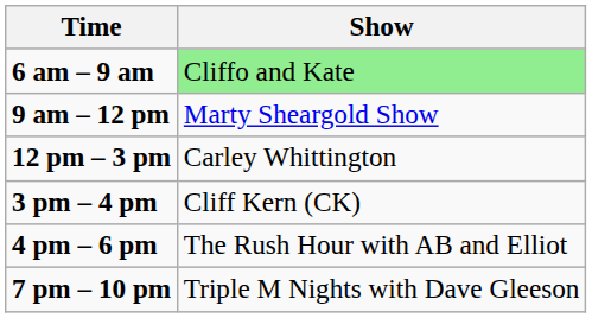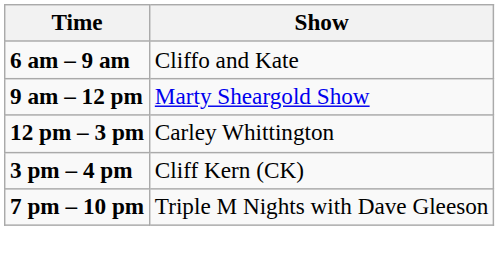6 am – 9 am | Show: lightgreen background -> no background
- row: 4 pm – 6 pm | The Rush Hour with AB and Elliot
